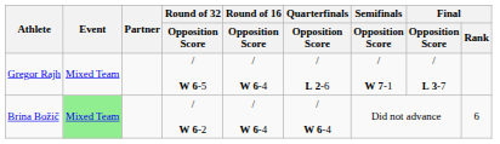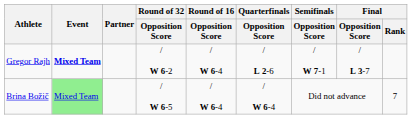Gregor Rajh | Event: normal -> bold
Gregor Rajh | Round of 32 / Opposition Score: / W 6-5 -> / W 6-2
Brina Božič | Round of 32 / Opposition Score: / W 6-2 -> / W 6-5
Brina Božič | Final / Rank: 6 -> 7
